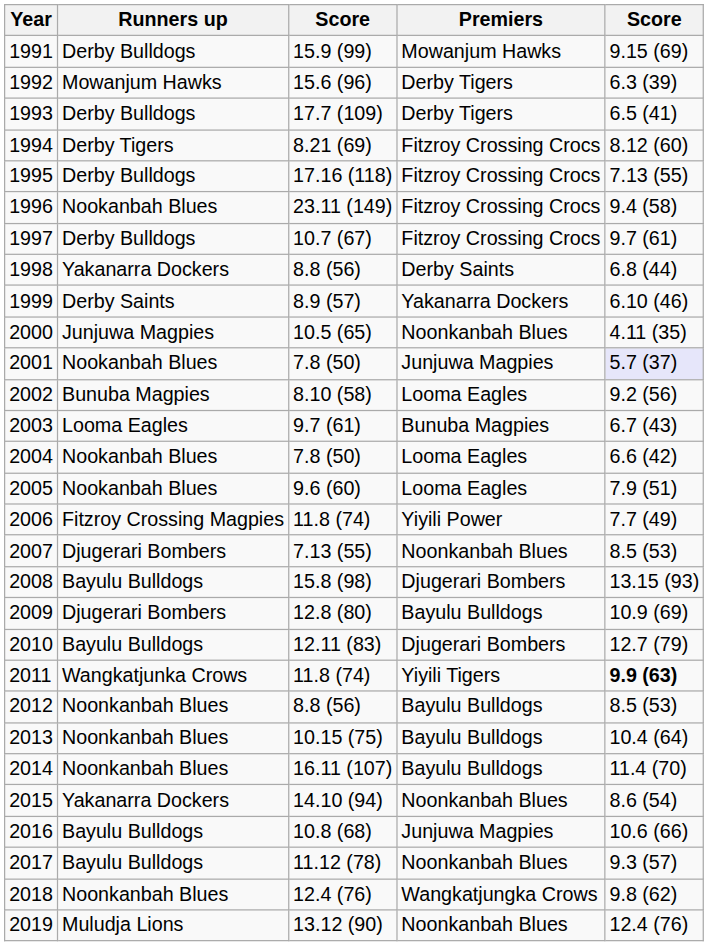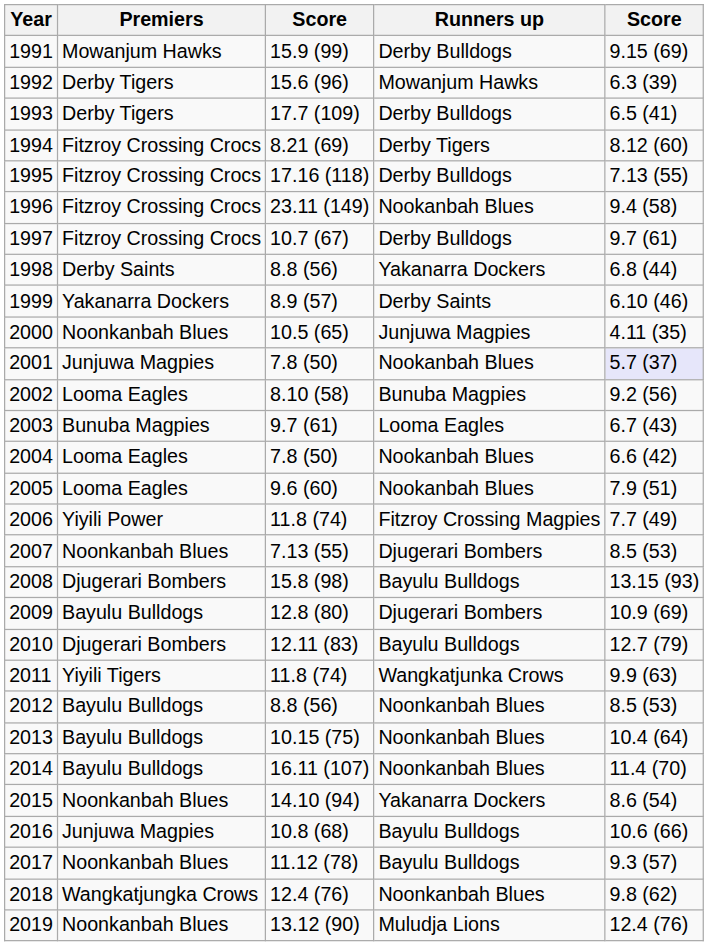columns swapped: Premiers <-> Runners up
2011 | column 5: bold -> normal
